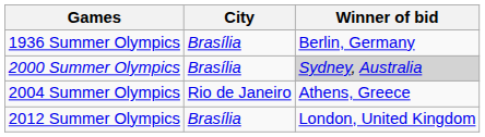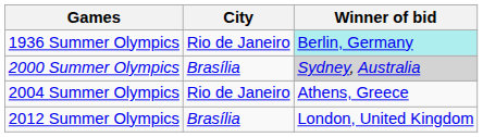1936 Summer Olympics | City: Brasília -> Rio de Janeiro
1936 Summer Olympics | Winner of bid: no background -> paleturquoise background
